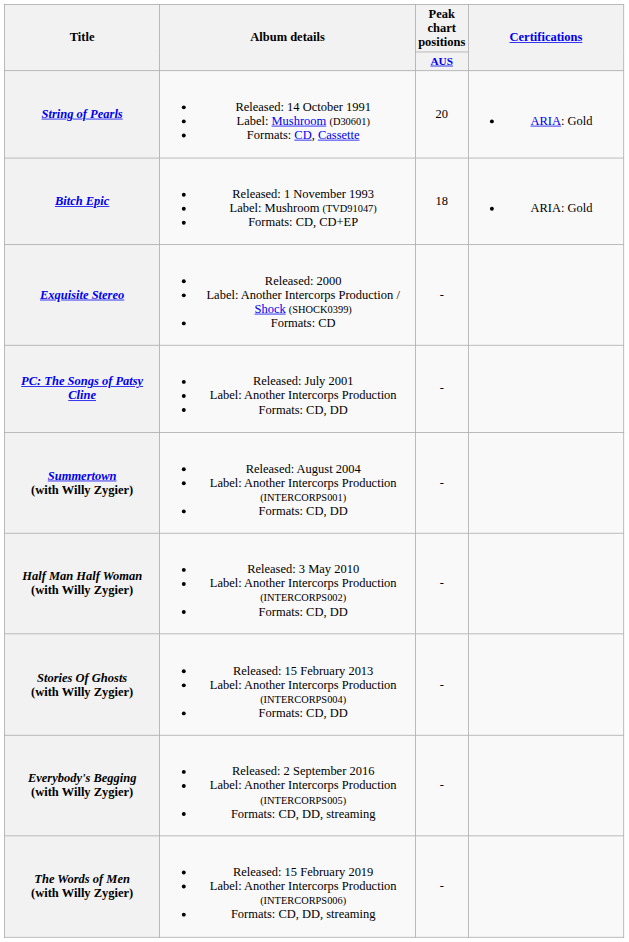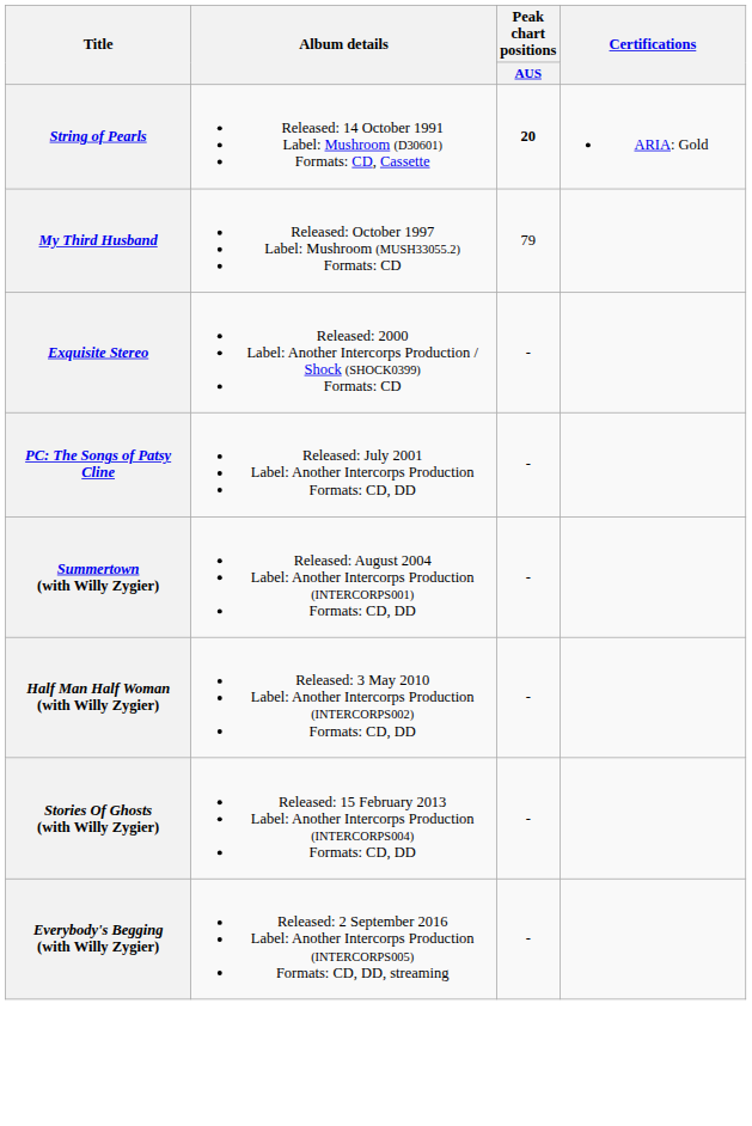String of Pearls | Peak chart positions / AUS: normal -> bold
- row: Bitch Epic | Released: 1 November 1993 Label: Mushroom (TVD91047) Formats: CD, CD+EP | 18 | ARIA: Gold
+ row: My Third Husband | Released: October 1997 Label: Mushroom (MUSH33055.2) Formats: CD | 79
- row: The Words of Men (with Willy Zygier) | Released: 15 February 2019 Label: Another Intercorps Production (INTERCORPS006) Formats: CD, DD, streaming | -
